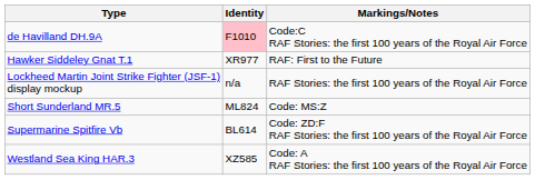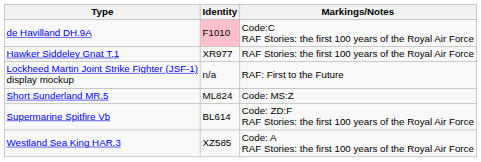Hawker Siddeley Gnat T.1 | Markings/Notes: RAF: First to the Future -> RAF Stories: the first 100 years of the Royal Air Force
Lockheed Martin Joint Strike Fighter (JSF-1) display mockup | Markings/Notes: RAF Stories: the first 100 years of the Royal Air Force -> RAF: First to the Future
